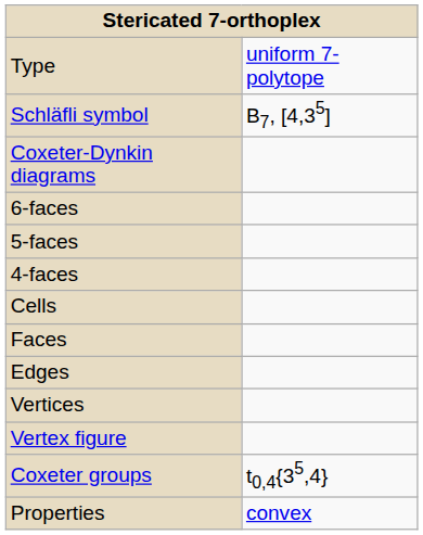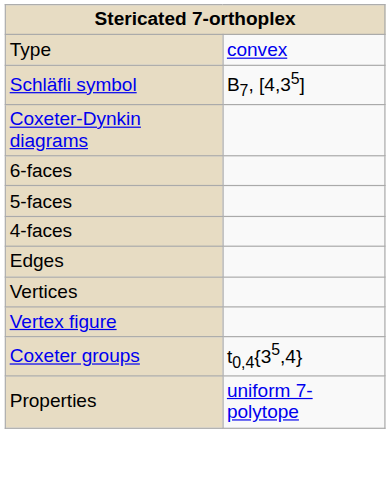Type | column 2: uniform 7-polytope -> convex
- row: Cells
- row: Faces
Properties | column 2: convex -> uniform 7-polytope
